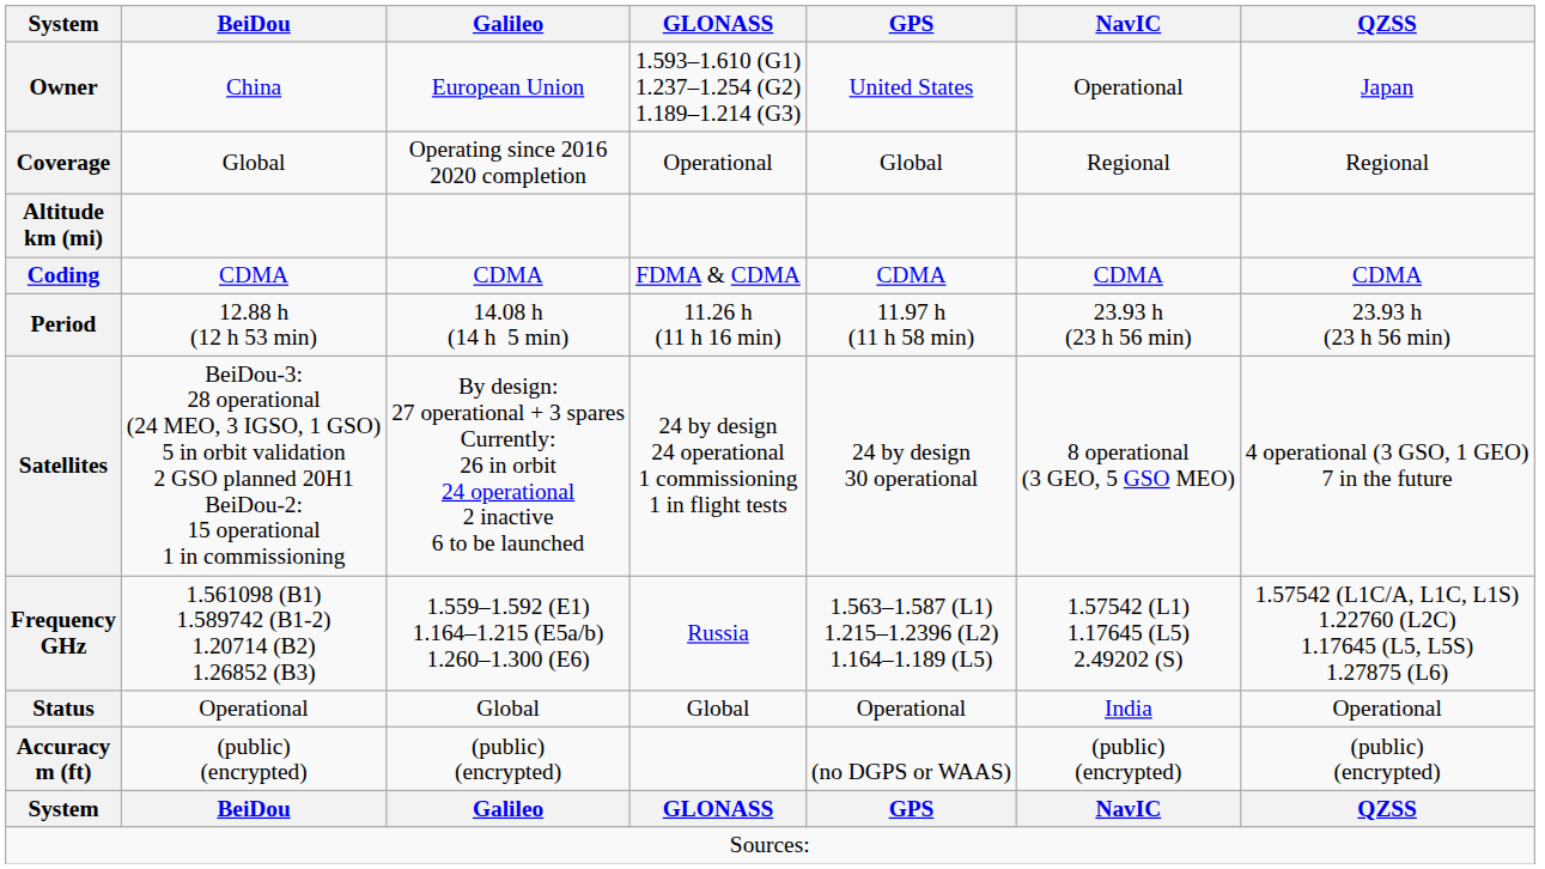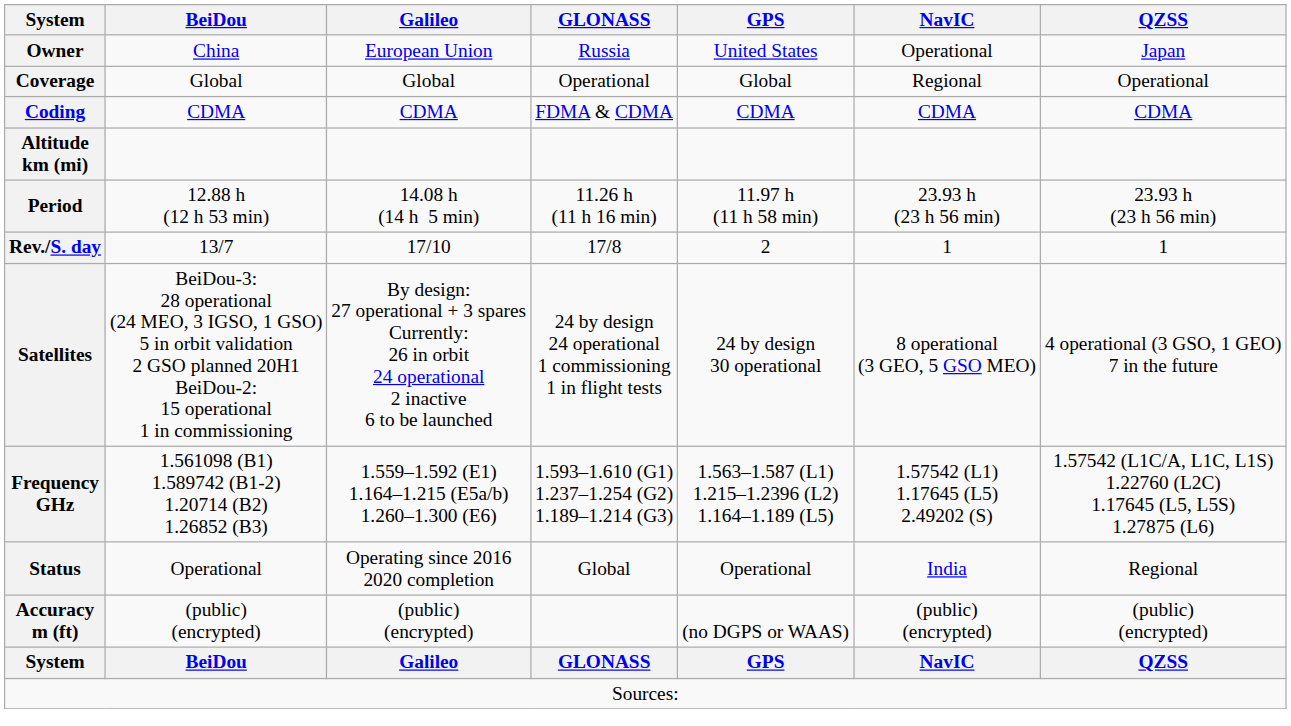Owner | GLONASS: 1.593–1.610 (G1) 1.237–1.254 (G2) 1.189–1.214 (G3) -> Russia
Coverage | Galileo: Operating since 2016 2020 completion -> Global
Coverage | QZSS: Regional -> Operational
rows swapped: Coding <-> Altitude km (mi)
+ row: Rev./S. day | 13/7 | 17/10 | 17/8 | 2 | 1 | 1
Frequency GHz | GLONASS: Russia -> 1.593–1.610 (G1) 1.237–1.254 (G2) 1.189–1.214 (G3)
Status | Galileo: Global -> Operating since 2016 2020 completion
Status | QZSS: Operational -> Regional
